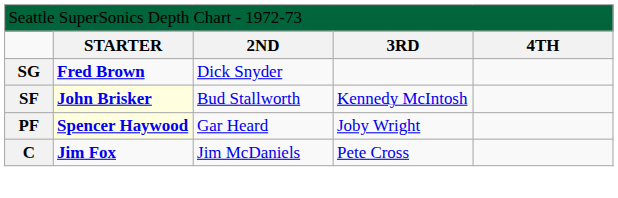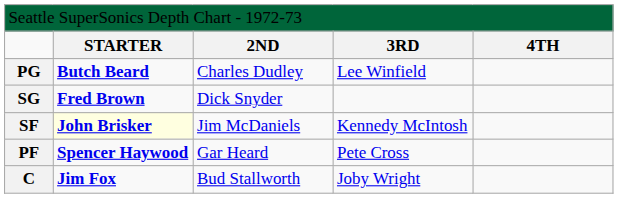+ row: PG | Butch Beard | Charles Dudley | Lee Winfield
SF | column 3: Bud Stallworth -> Jim McDaniels
PF | column 2: lightyellow background -> no background
PF | column 4: Joby Wright -> Pete Cross
C | column 3: Jim McDaniels -> Bud Stallworth
C | column 4: Pete Cross -> Joby Wright
